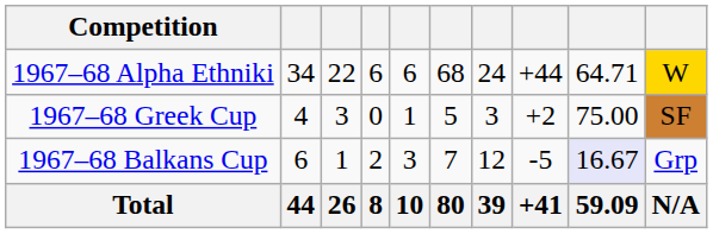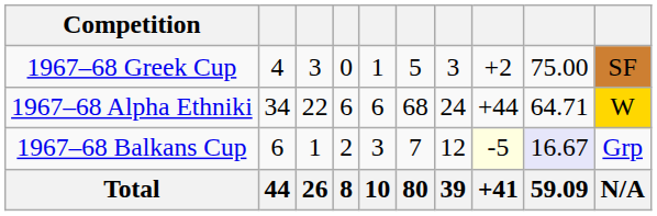rows swapped: 1967–68 Alpha Ethniki <-> 1967–68 Greek Cup
1967–68 Balkans Cup | column 8: no background -> lightyellow background
